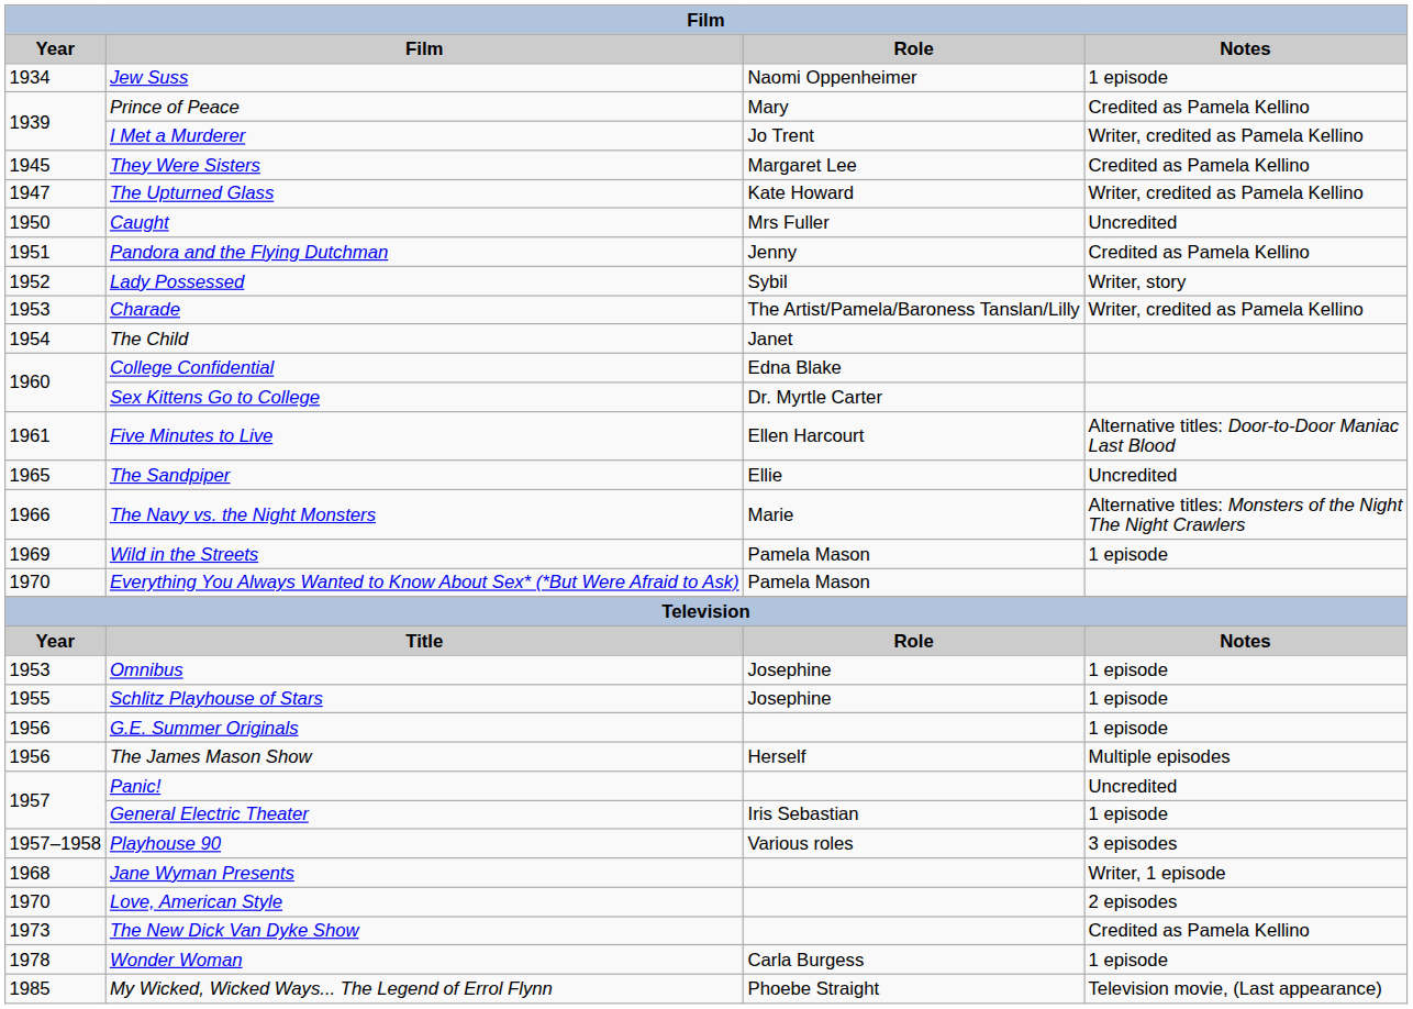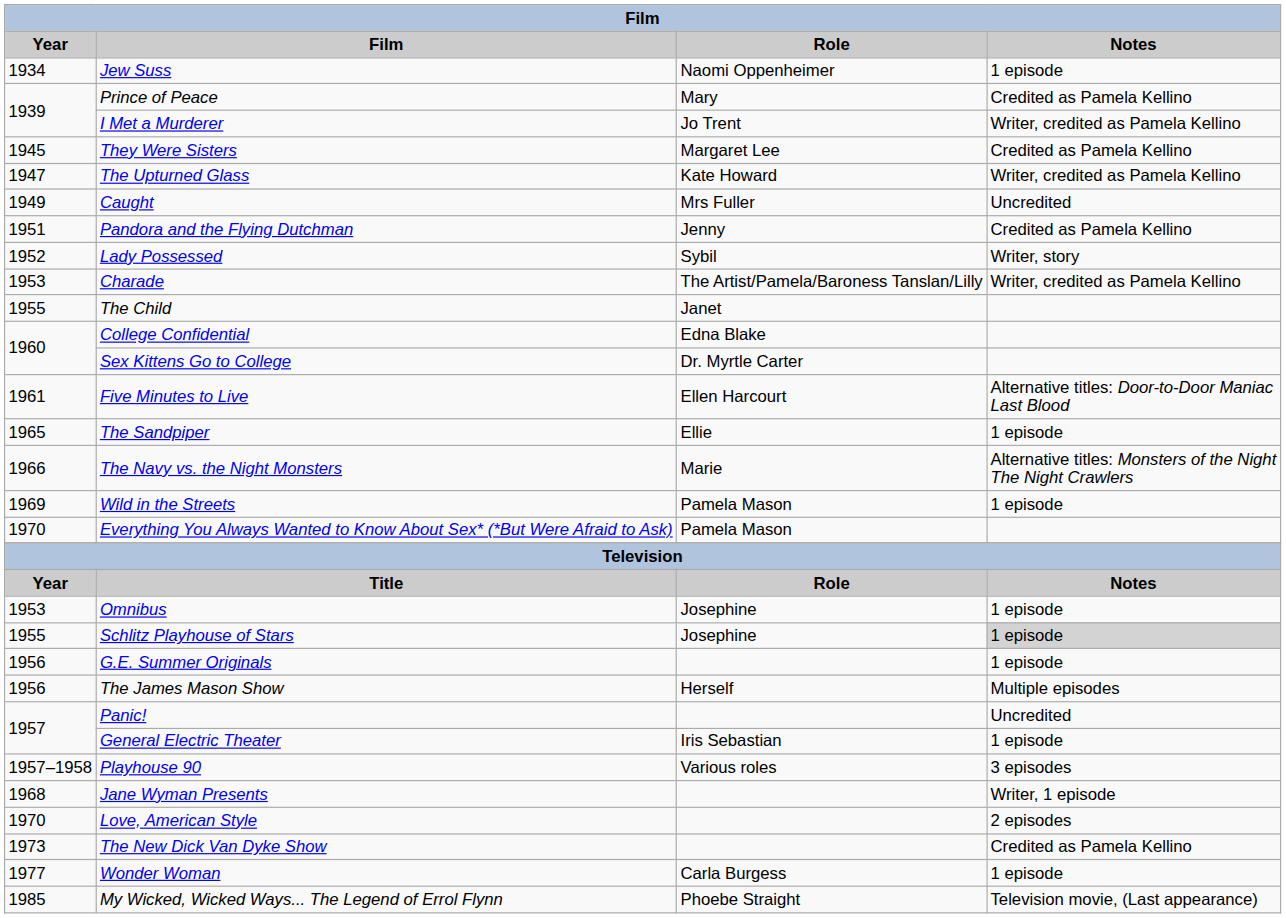Caught | Year: 1950 -> 1949
The Child | Year: 1954 -> 1955
The Sandpiper | Notes: Uncredited -> 1 episode
Schlitz Playhouse of Stars | Notes: no background -> lightgrey background
Wonder Woman | Year: 1978 -> 1977
